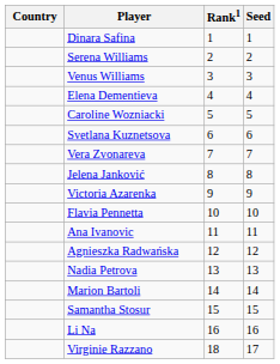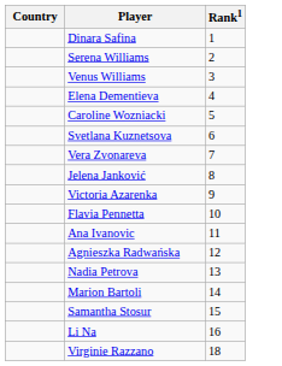- column: Seed | 1 | 2 | 3 | 4 | 5 | 6 | 7 | 8 | 9 | 10 | 11 | 12 | 13 | 14 | 15 | 16 | 17
